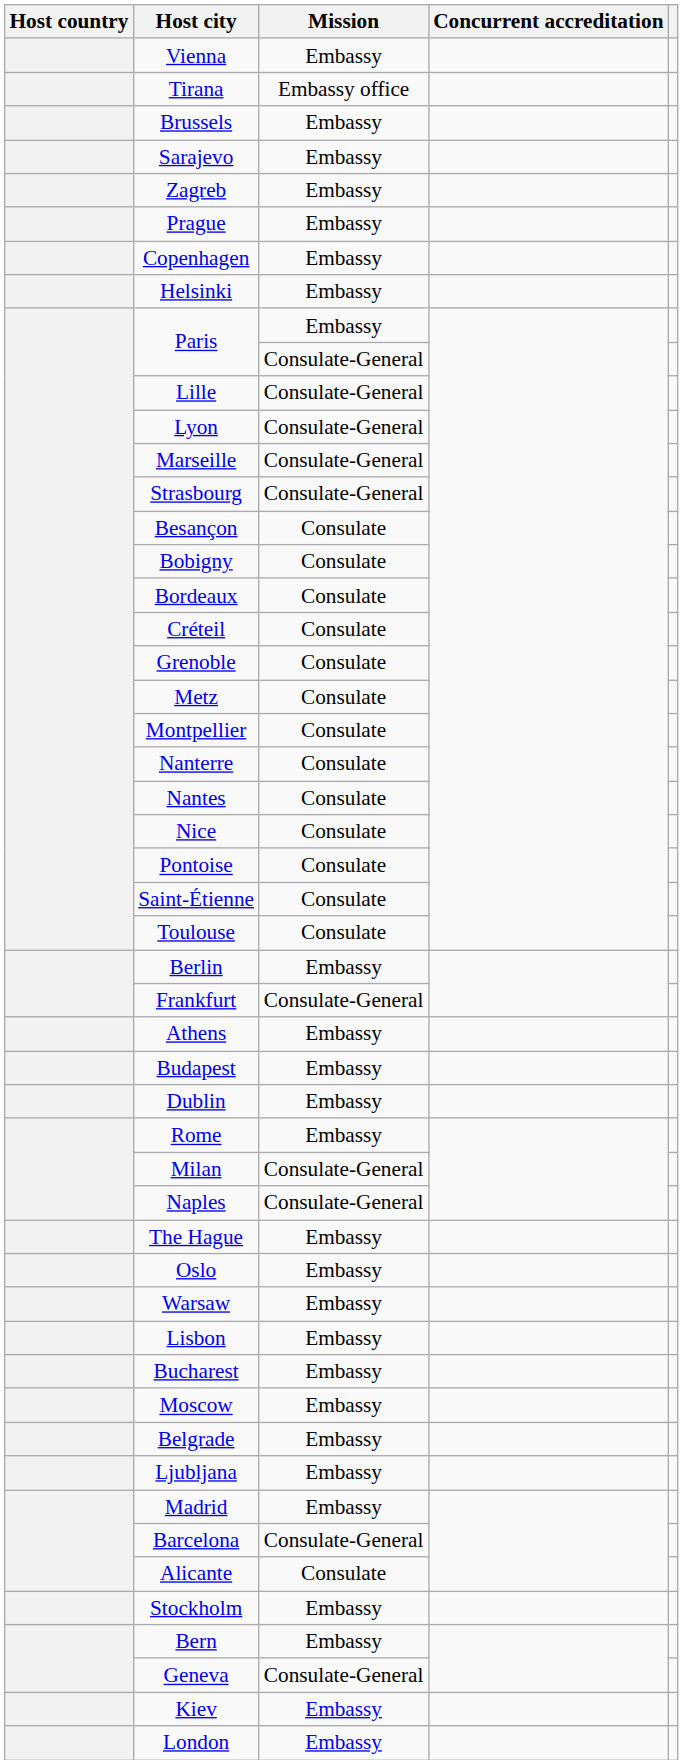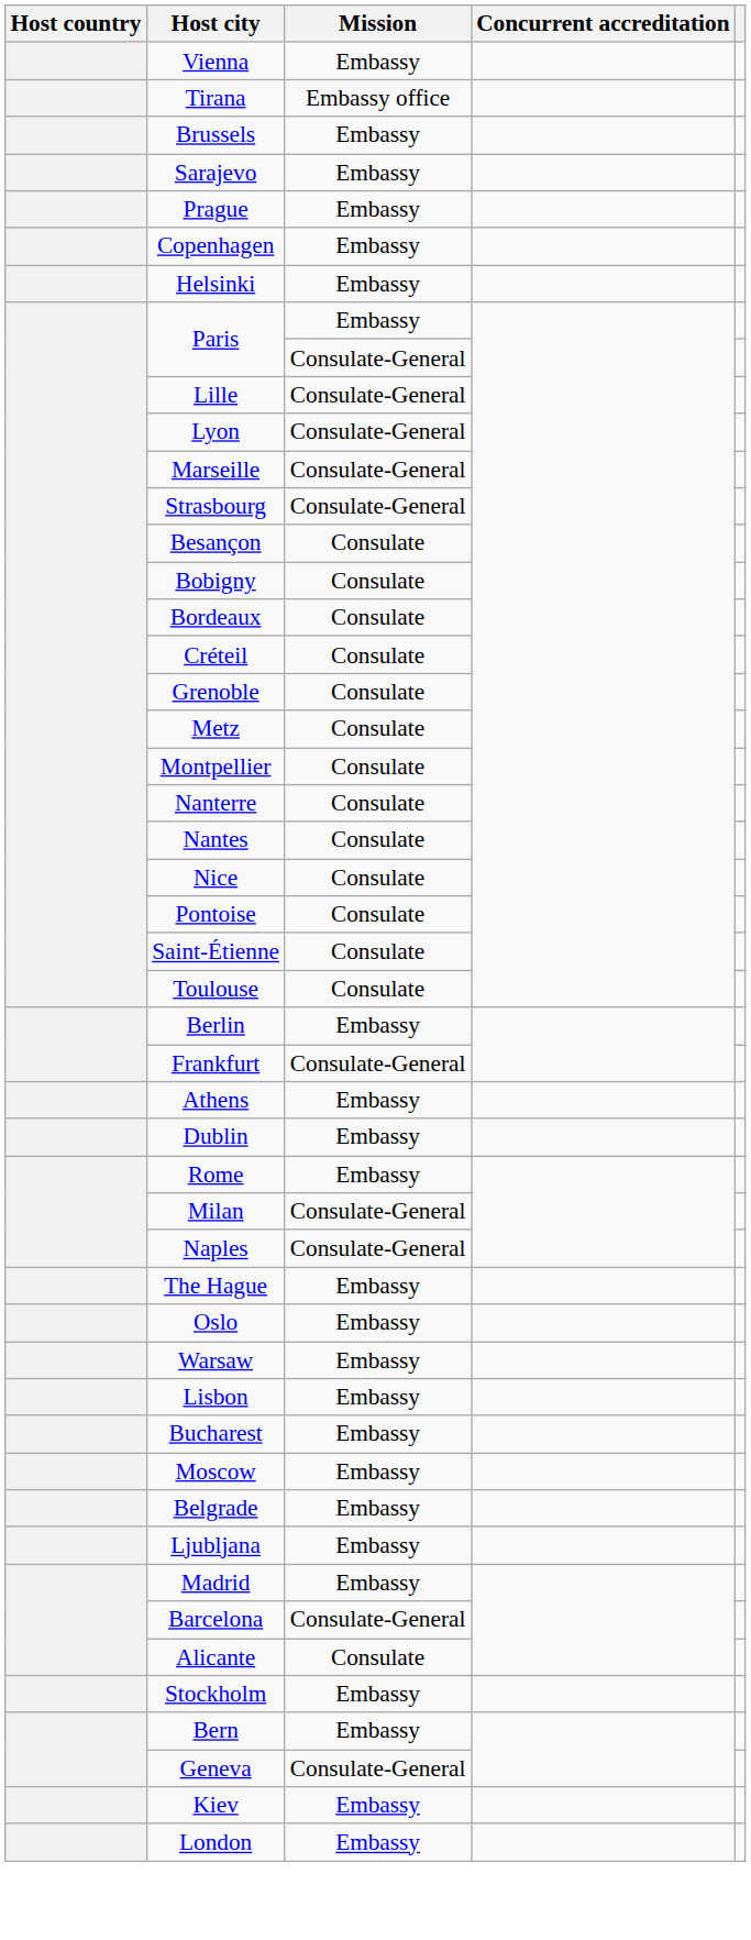- row: Zagreb | Embassy
- row: Budapest | Embassy
